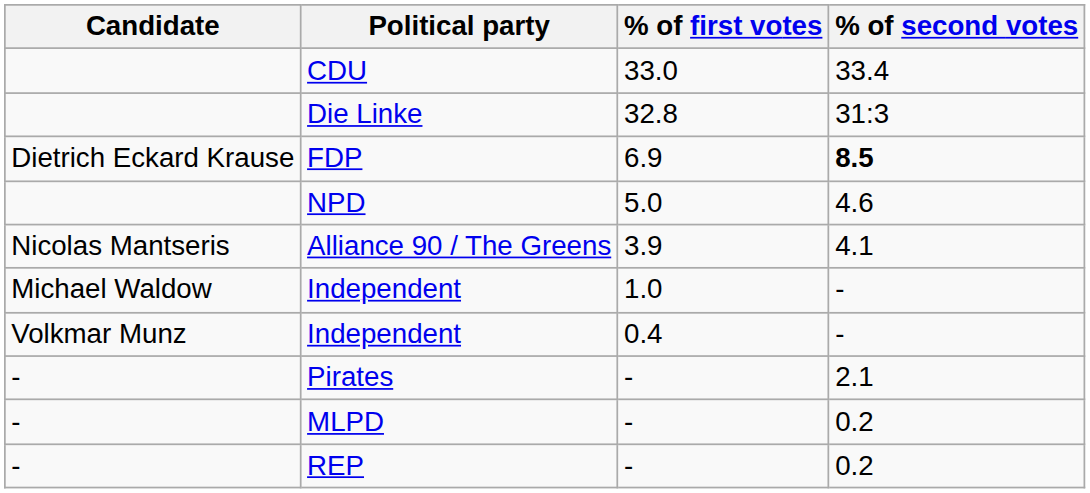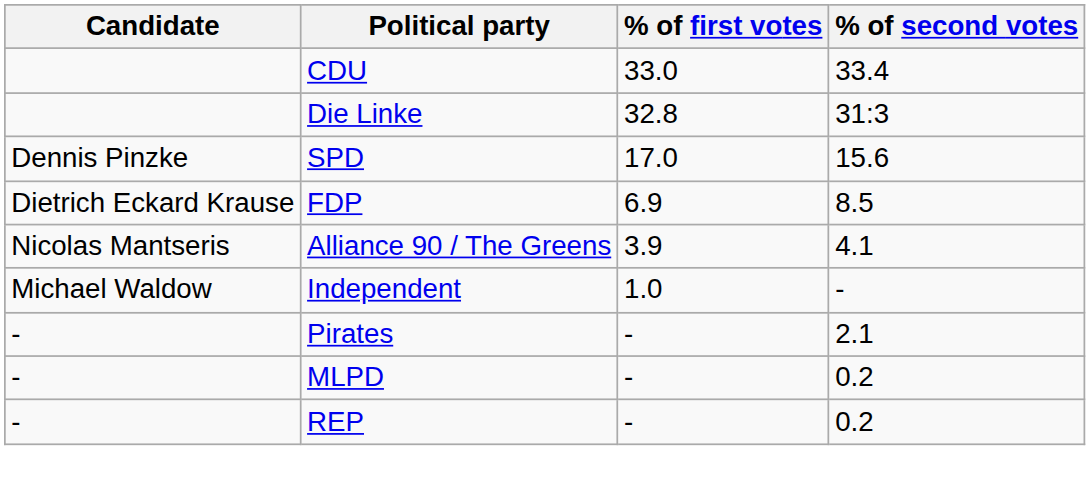+ row: Dennis Pinzke | SPD | 17.0 | 15.6
FDP | % of second votes: bold -> normal
- row: NPD | 5.0 | 4.6
- row: Volkmar Munz | Independent | 0.4 | -
